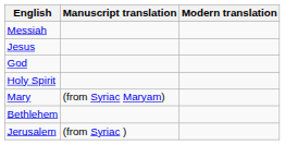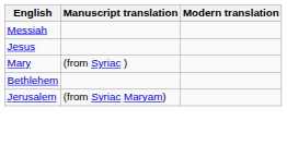- row: God
- row: Holy Spirit
Mary | Manuscript translation: (from Syriac Maryam) -> (from Syriac )
Jerusalem | Manuscript translation: (from Syriac ) -> (from Syriac Maryam)
